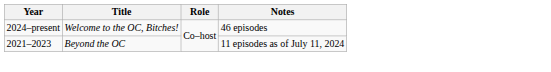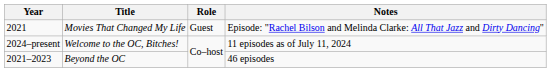+ row: 2021 | Movies That Changed My Life | Guest | Episode: "Rachel Bilson and Melinda Clarke: All That Jazz and Dirty Dancing"
Welcome to the OC, Bitches! | Notes: 46 episodes -> 11 episodes as of July 11, 2024
Beyond the OC | Notes: 11 episodes as of July 11, 2024 -> 46 episodes
